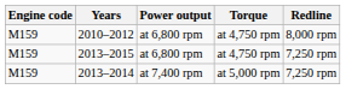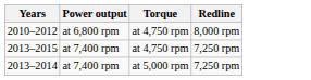- column: Engine code | M159 | M159 | M159
2013–2015 | Power output: at 6,800 rpm -> at 7,400 rpm
